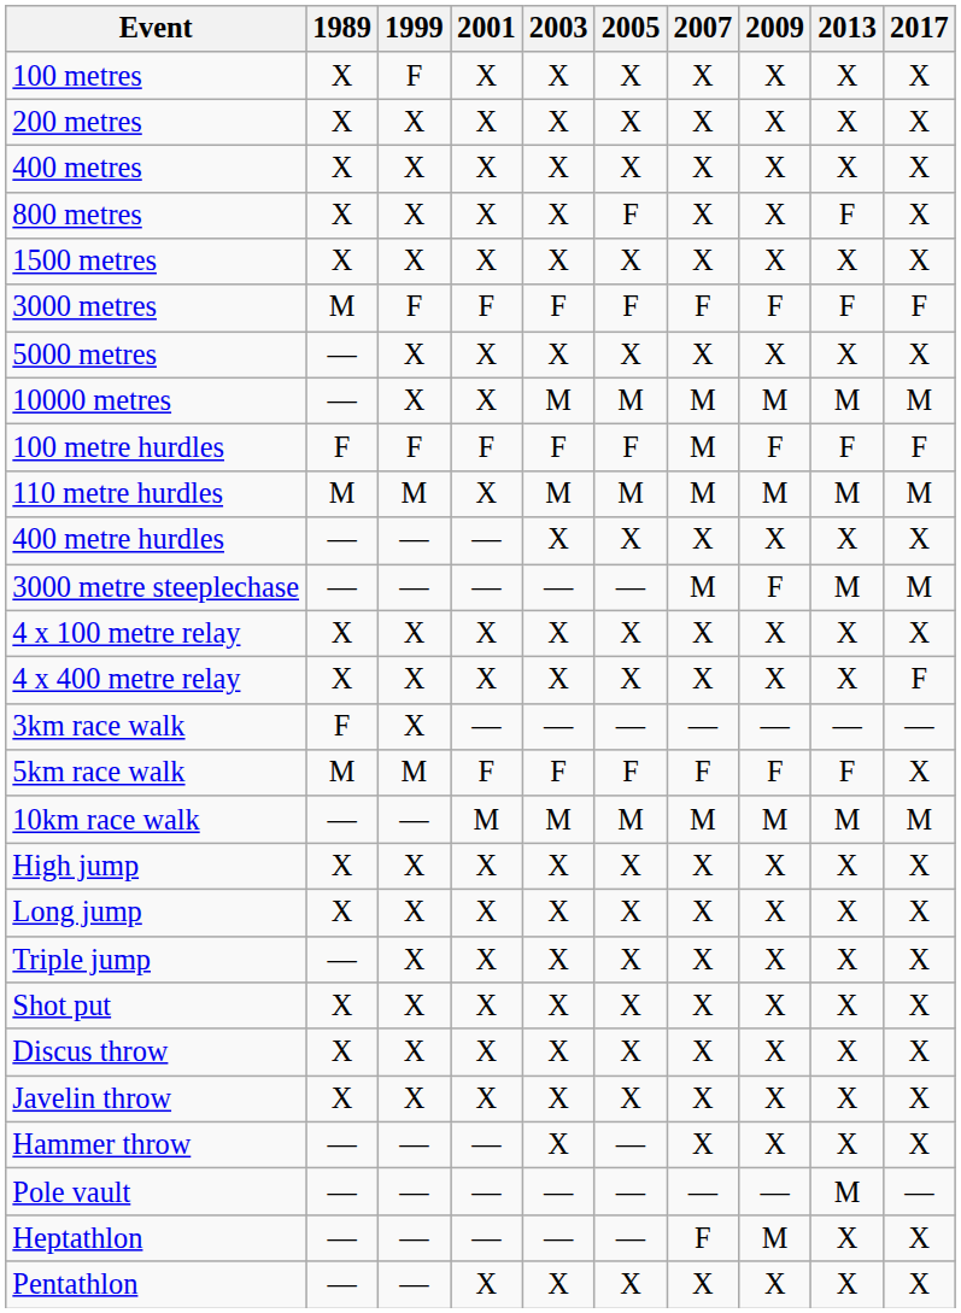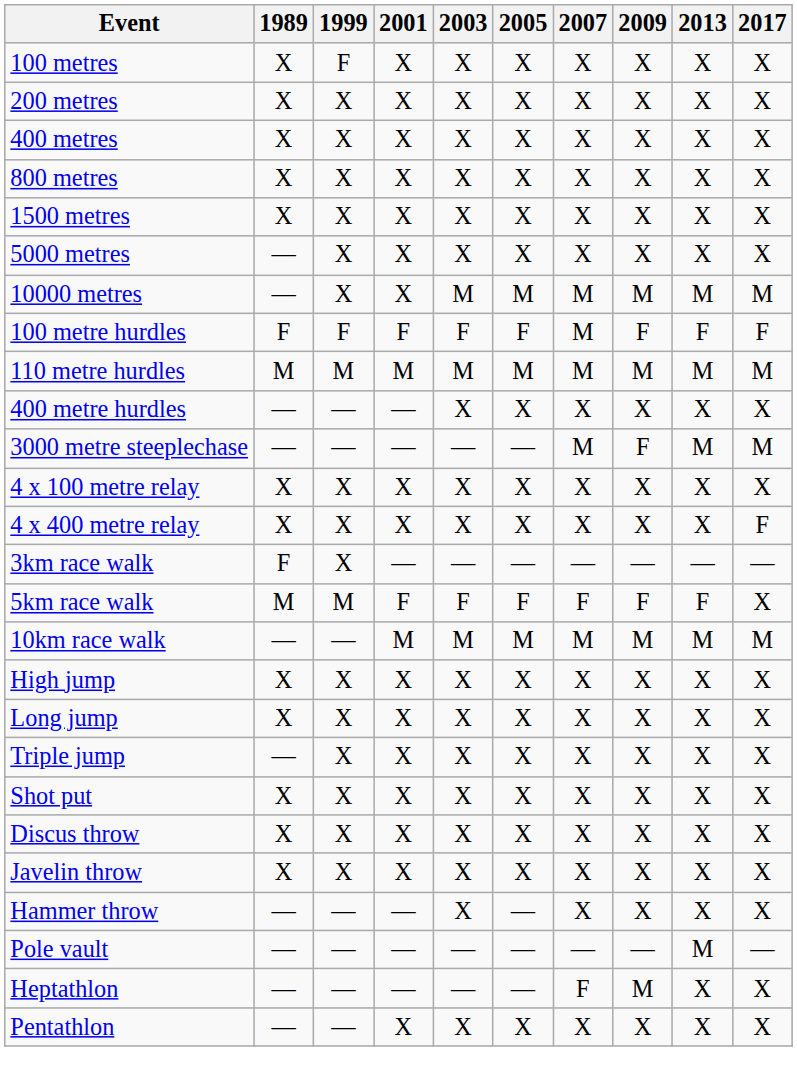800 metres | 2005: F -> X
800 metres | 2013: F -> X
- row: 3000 metres | M | F | F | F | F | F | F | F | F
110 metre hurdles | 2001: X -> M
